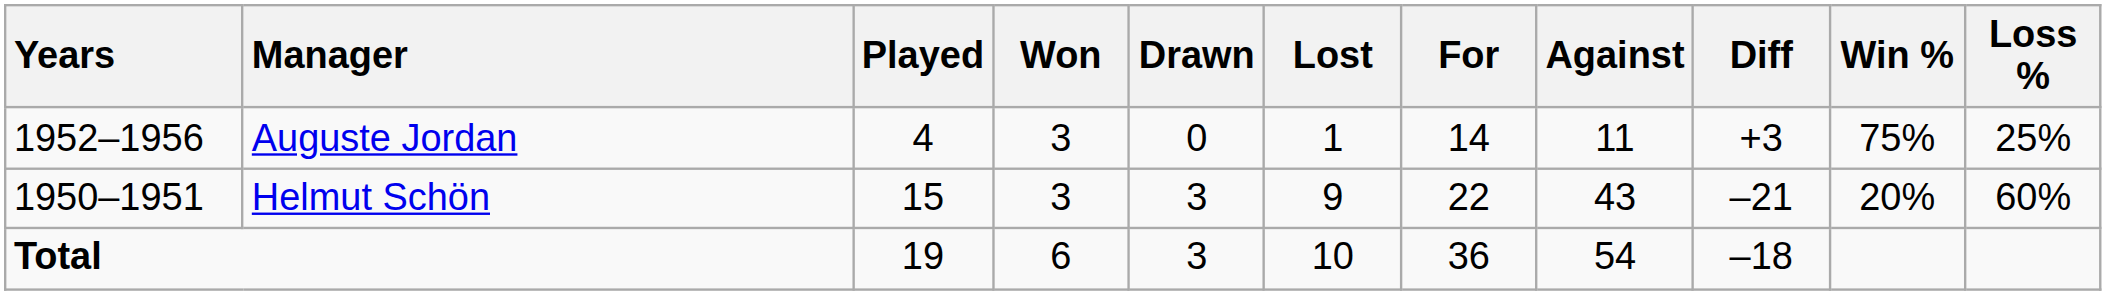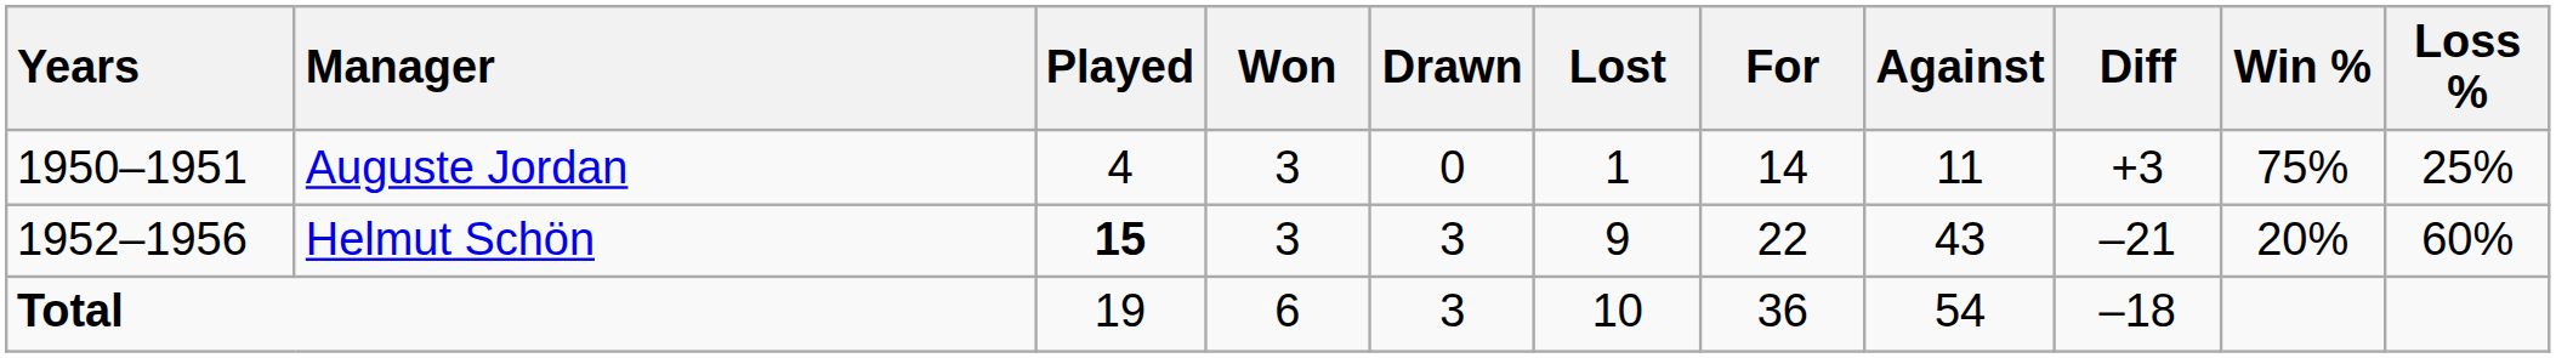Auguste Jordan | Years: 1952–1956 -> 1950–1951
Helmut Schön | Years: 1950–1951 -> 1952–1956
Helmut Schön | Played: normal -> bold
